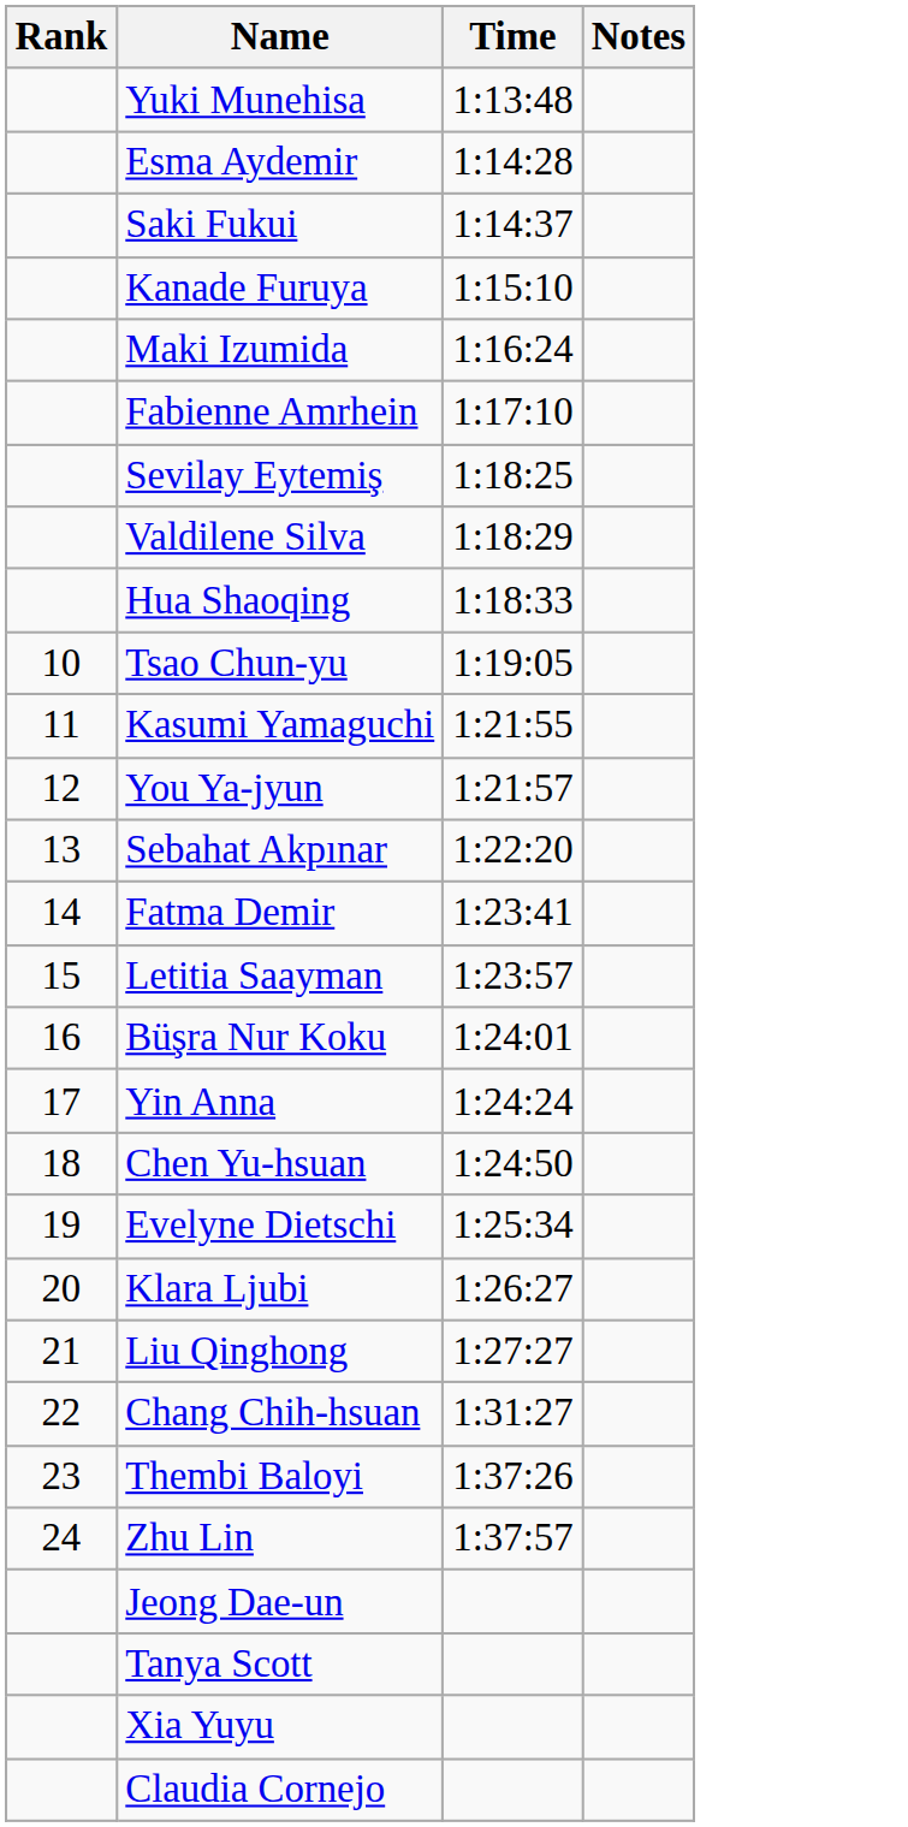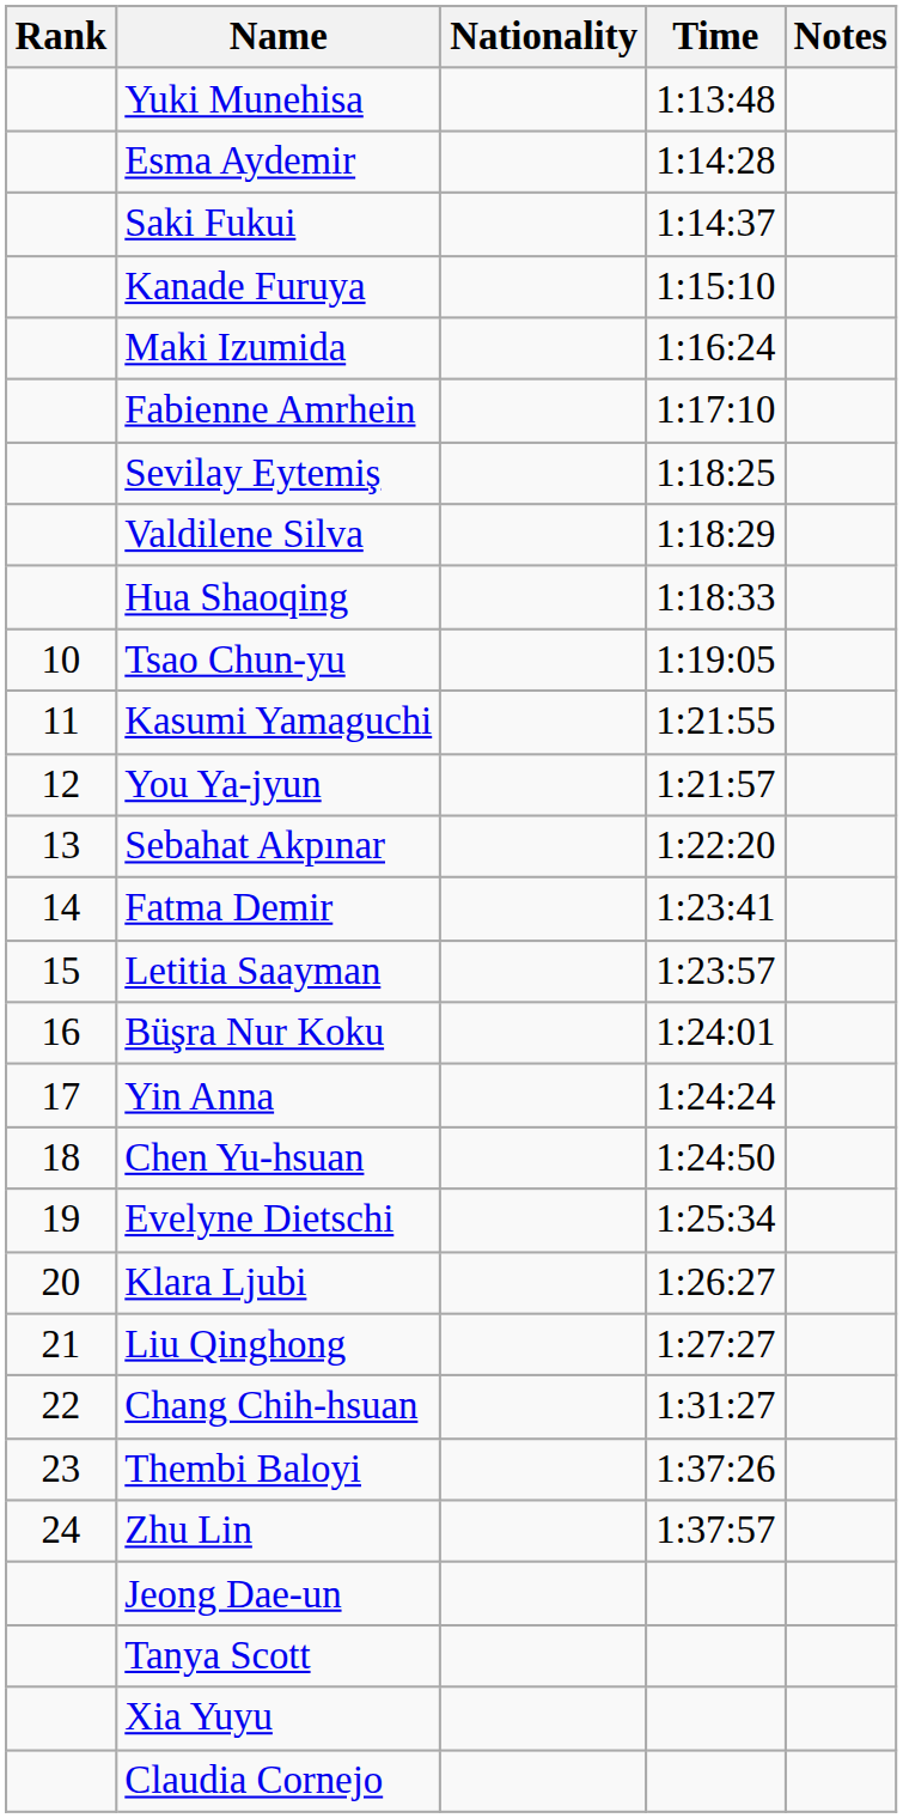+ column: Nationality
